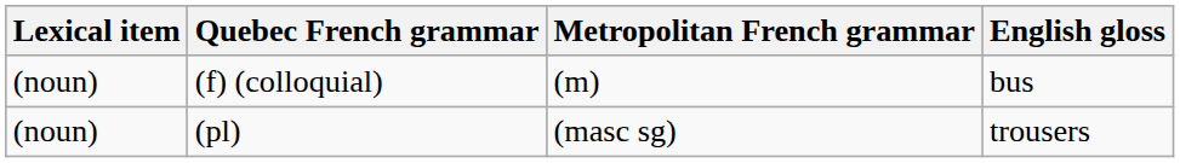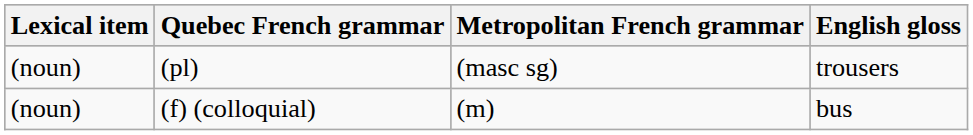rows swapped: (f) (colloquial) <-> (pl)
